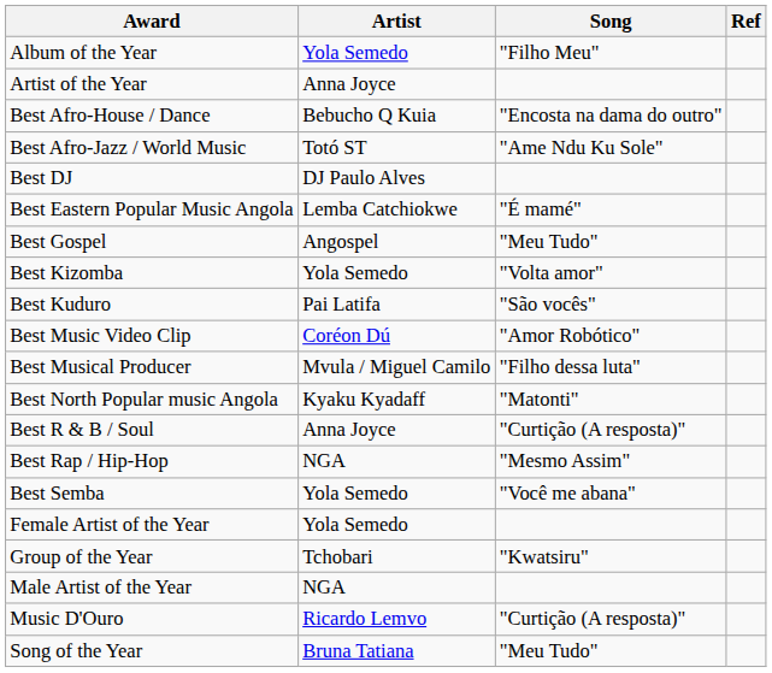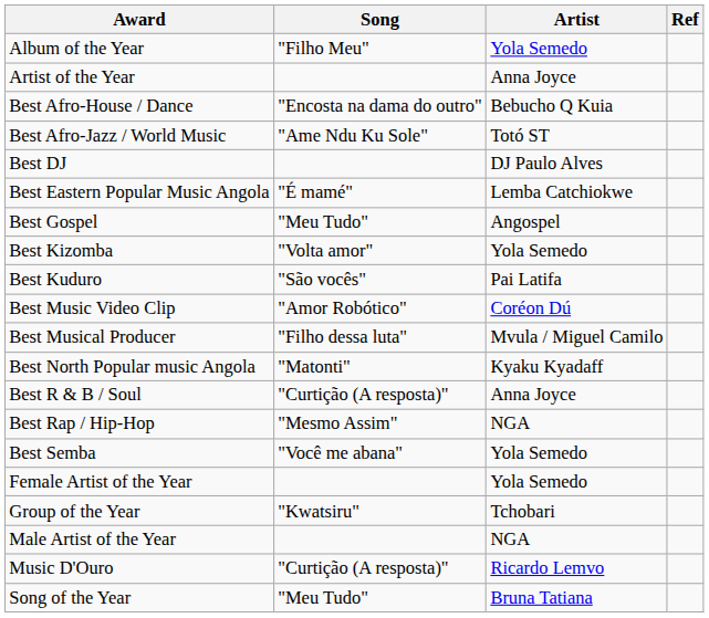columns swapped: Artist <-> Song
